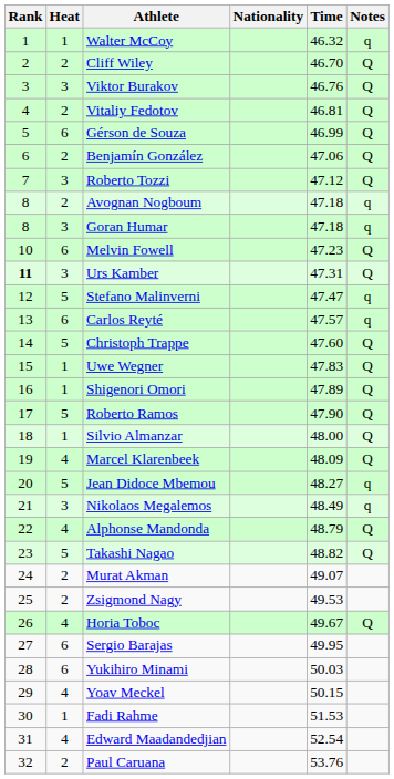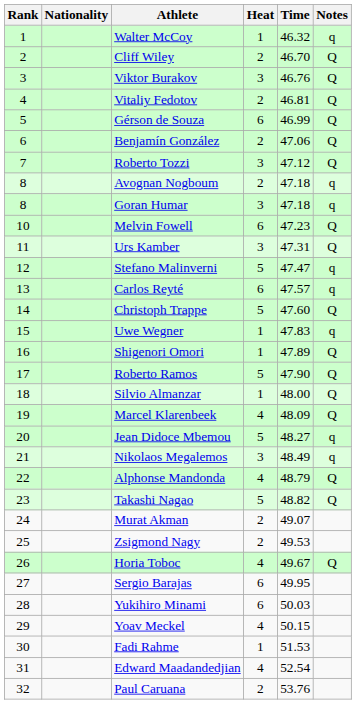columns swapped: Heat <-> Nationality
Urs Kamber | Rank: bold -> normal
Uwe Wegner | Notes: Q -> q
